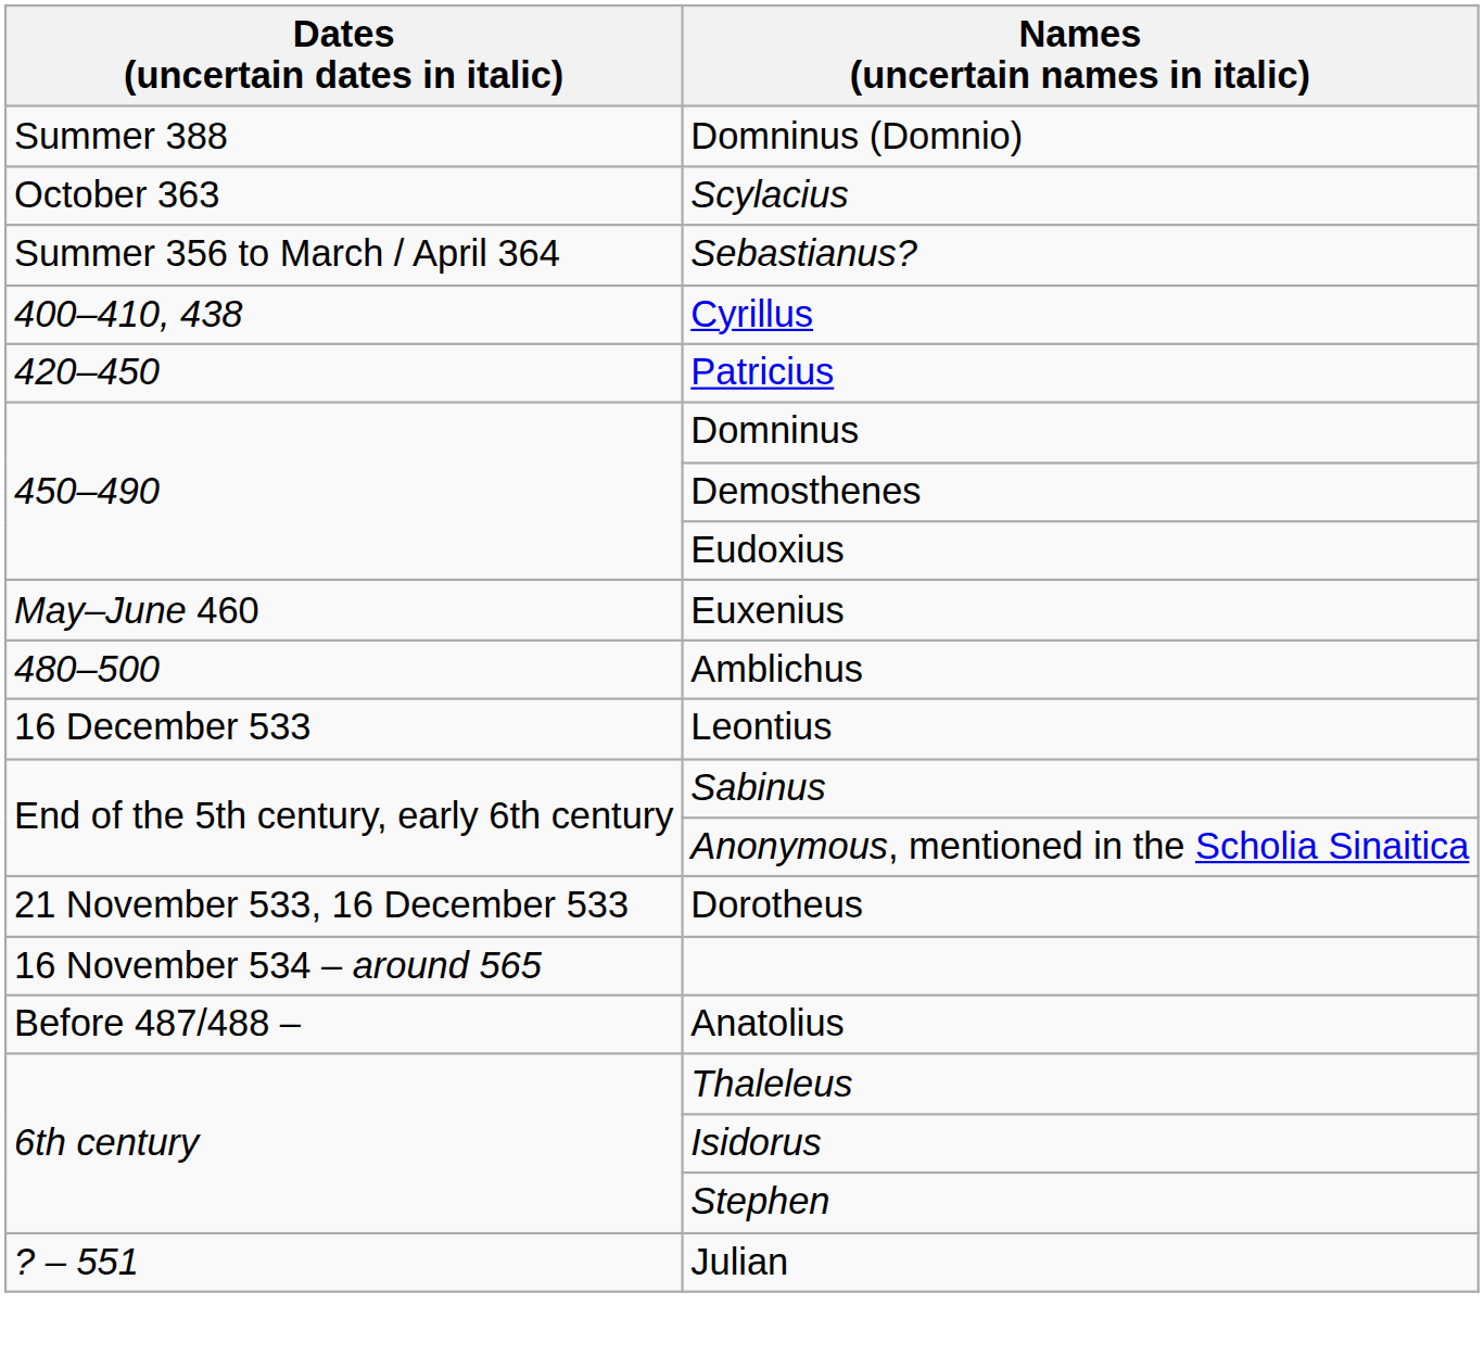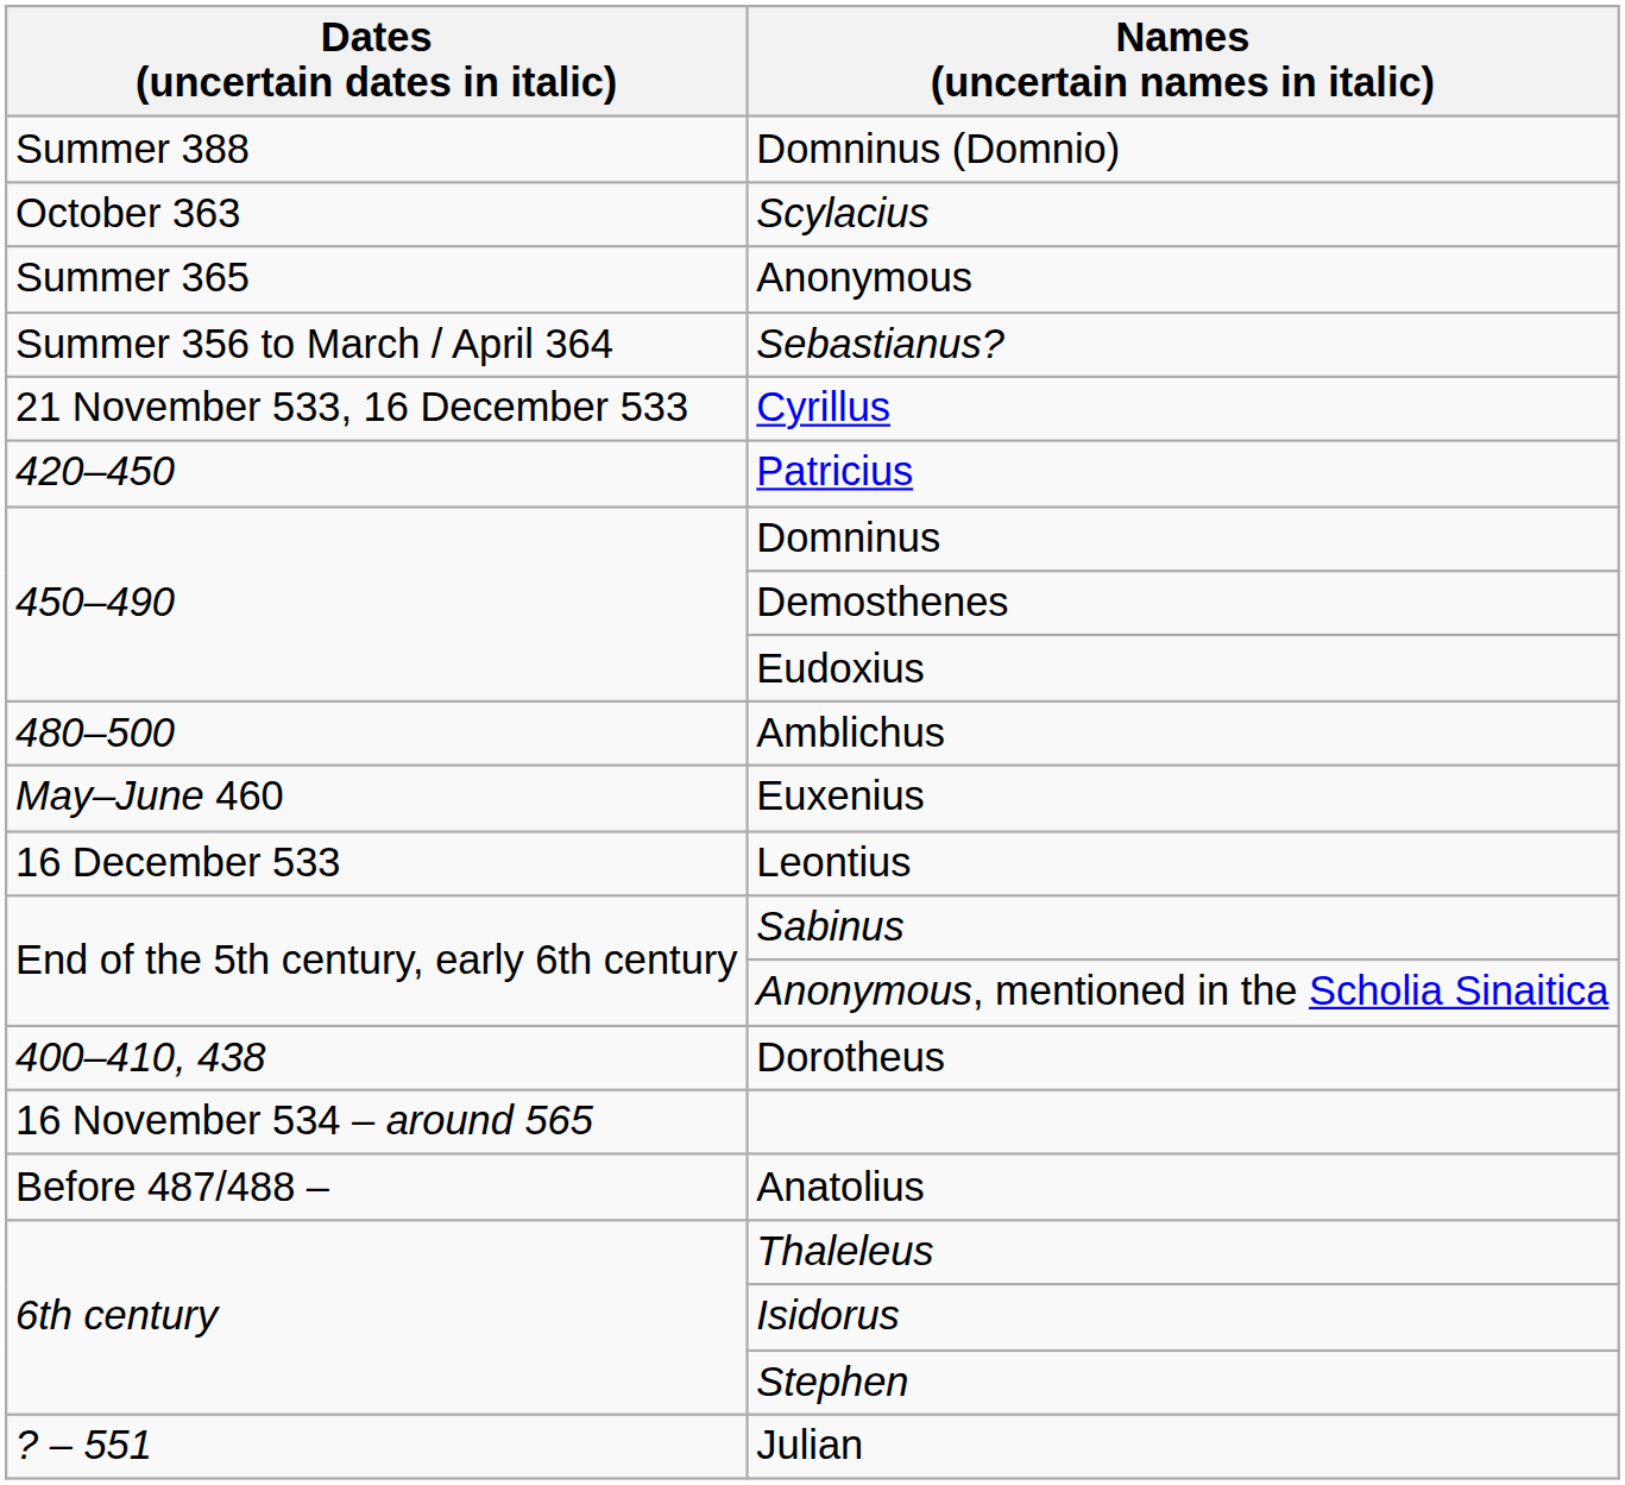+ row: Summer 365 | Anonymous
Cyrillus | Dates (uncertain dates in italic): 400–410, 438 -> 21 November 533, 16 December 533
rows swapped: Euxenius <-> Amblichus
Dorotheus | Dates (uncertain dates in italic): 21 November 533, 16 December 533 -> 400–410, 438
